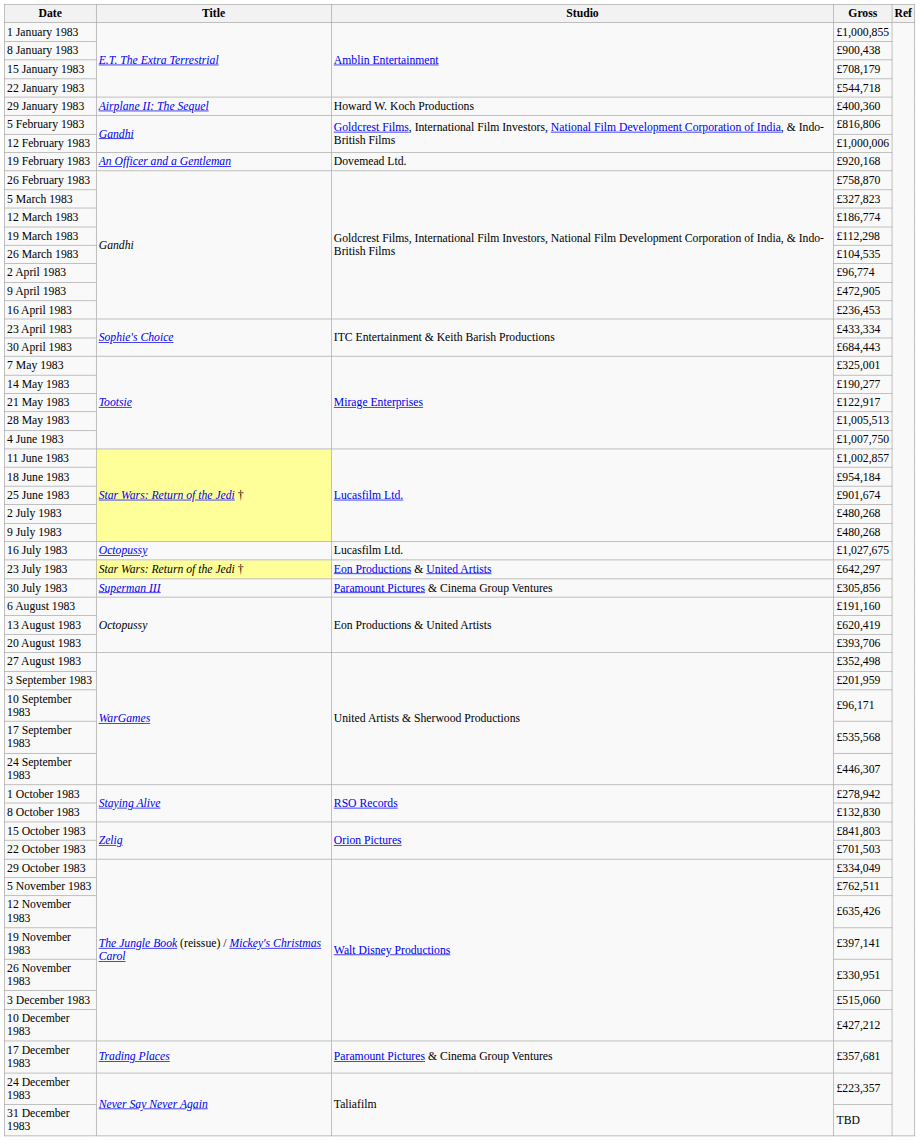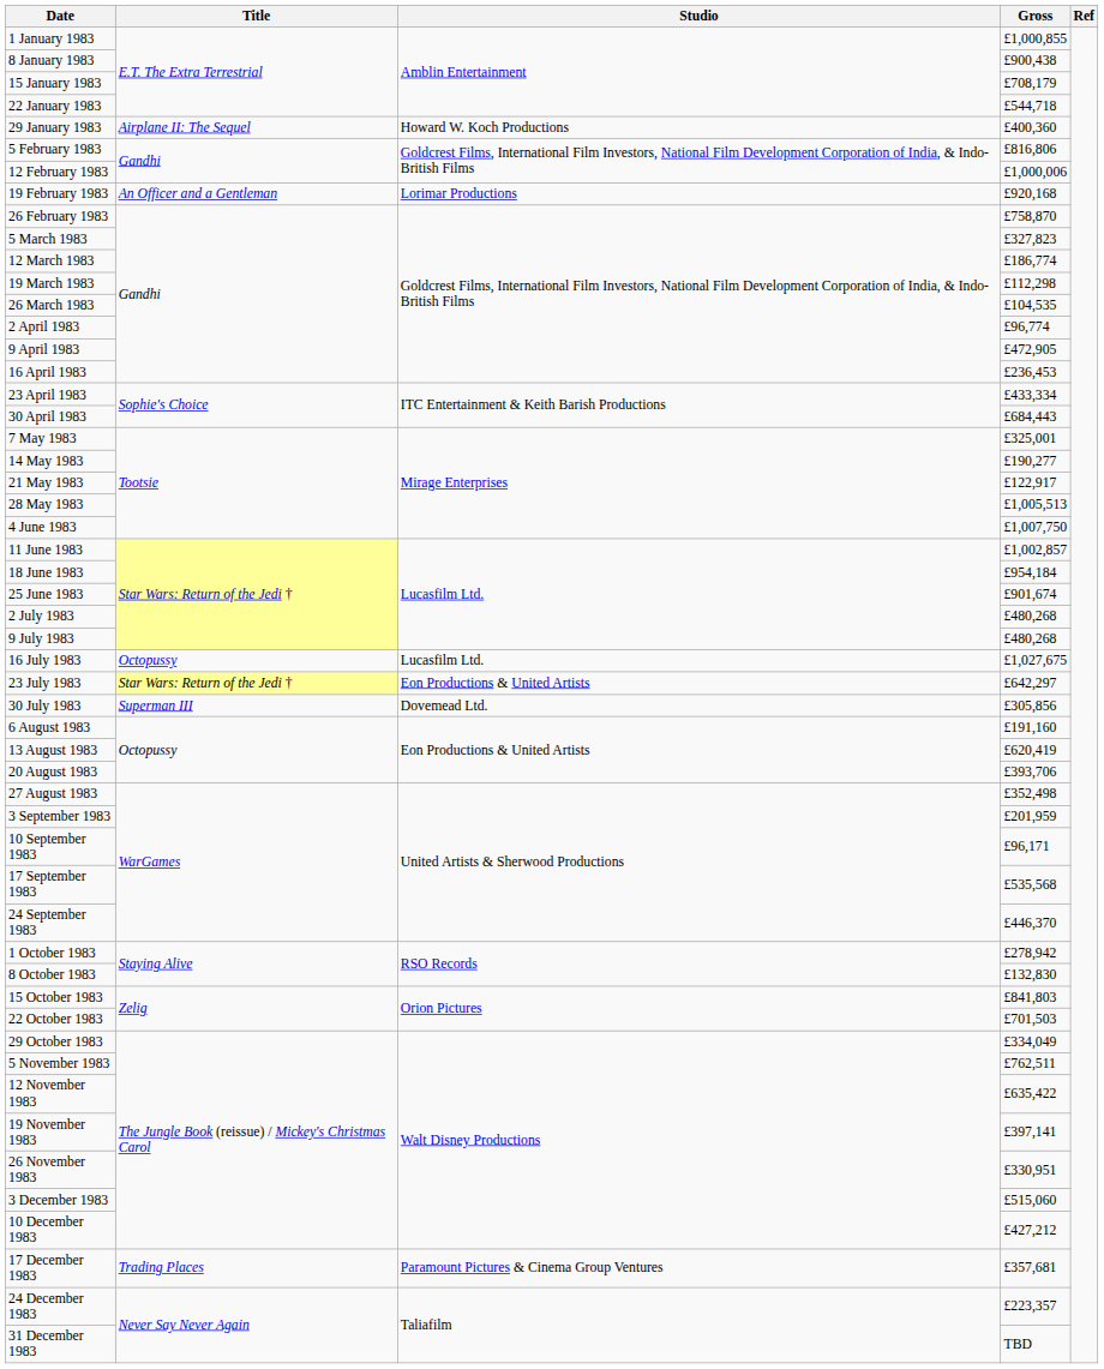19 February 1983 | Studio: Dovemead Ltd. -> Lorimar Productions
30 July 1983 | Studio: Paramount Pictures & Cinema Group Ventures -> Dovemead Ltd.
24 September 1983 | Gross: £446,307 -> £446,370
12 November 1983 | Gross: £635,426 -> £635,422
